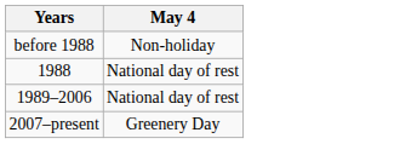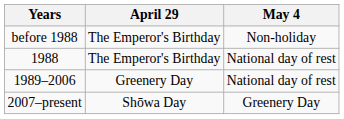+ column: April 29 | The Emperor's Birthday | The Emperor's Birthday | Greenery Day | Shōwa Day
